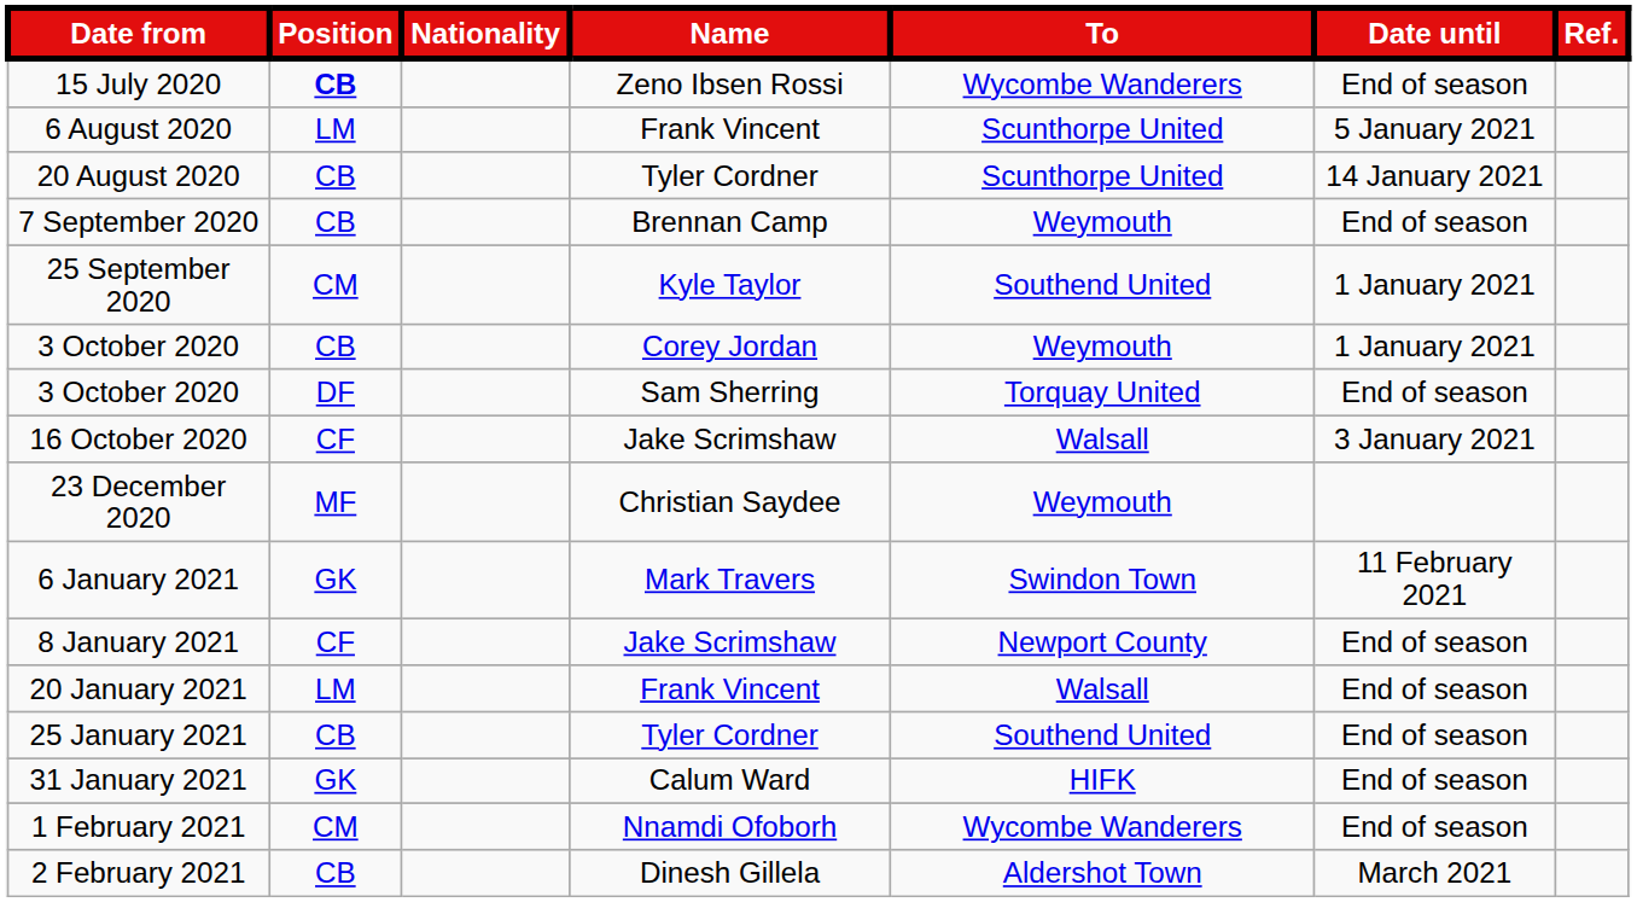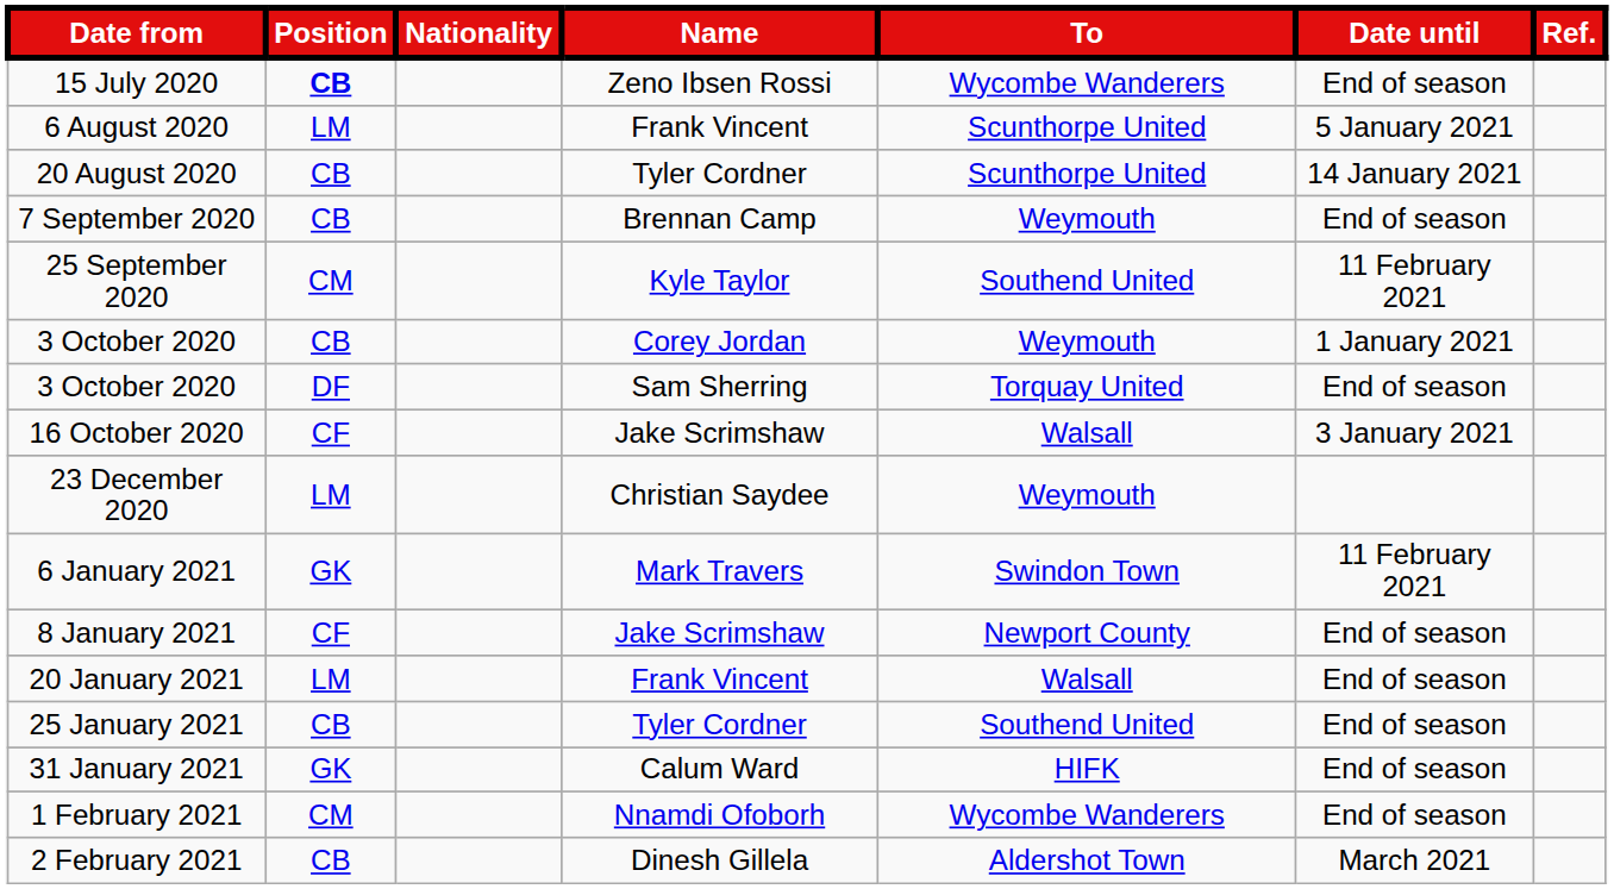25 September 2020 | Date until: 1 January 2021 -> 11 February 2021
23 December 2020 | Position: MF -> LM
